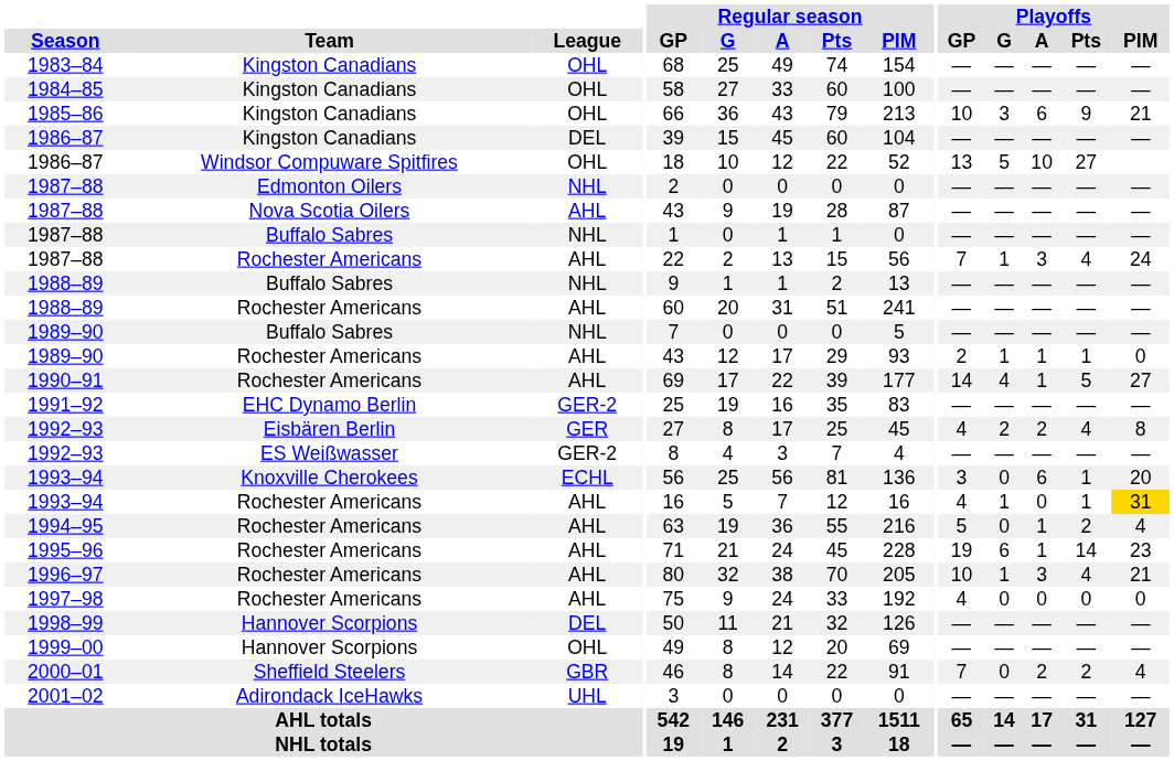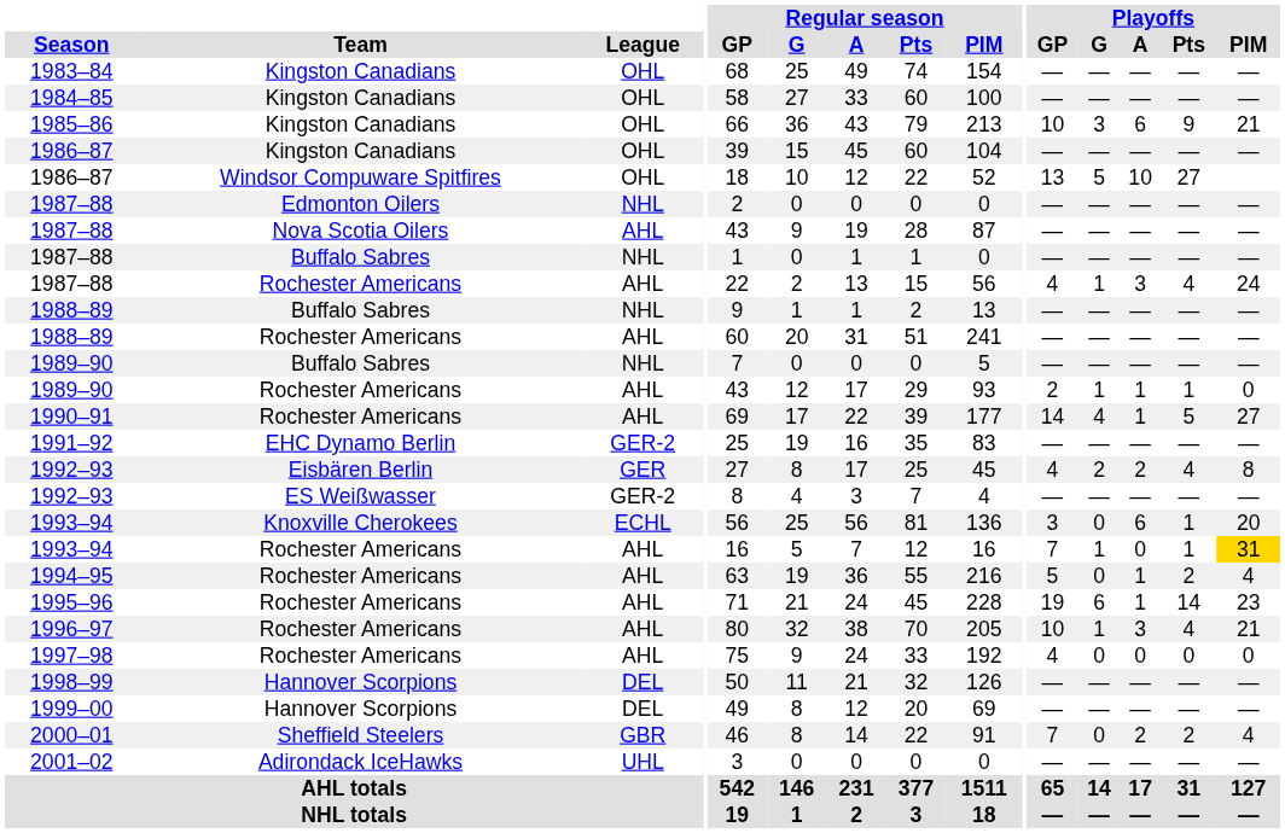1986–87 / Kingston Canadians | League: DEL -> OHL
1987–88 / Rochester Americans | Playoffs / GP: 7 -> 4
1993–94 / Rochester Americans | Playoffs / GP: 4 -> 7
1999–00 | League: OHL -> DEL
